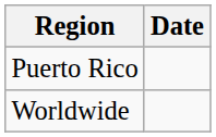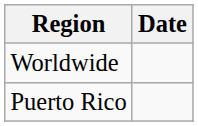rows swapped: Puerto Rico <-> Worldwide
